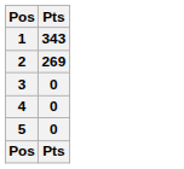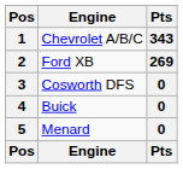+ column: Engine | Chevrolet A/B/C | Ford XB | Cosworth DFS | Buick | Menard | Engine
